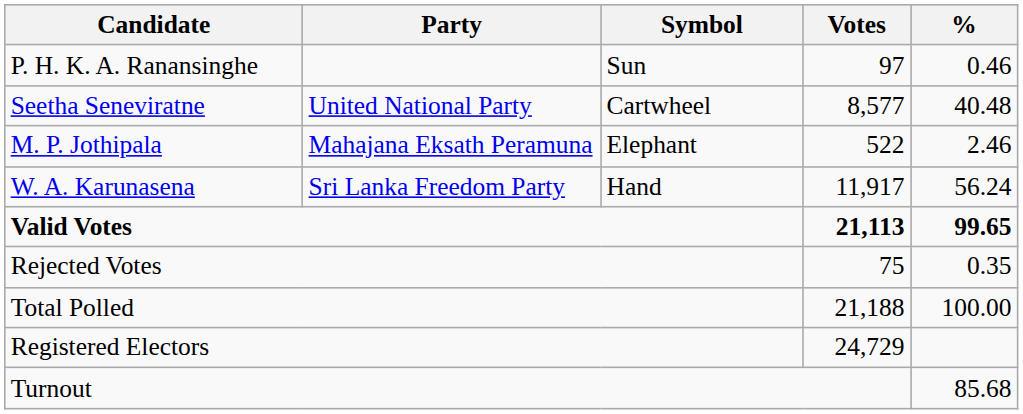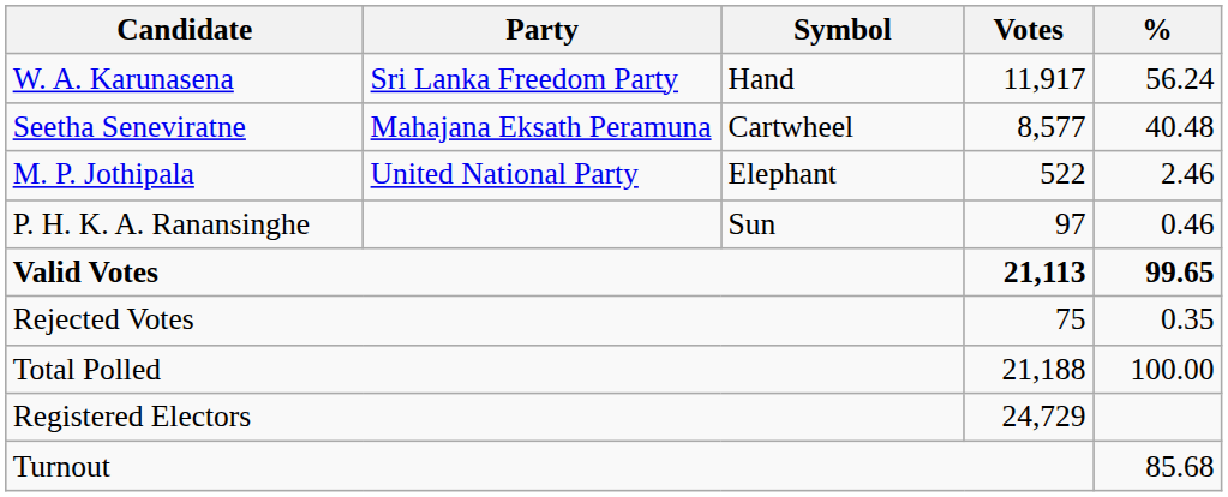rows swapped: W. A. Karunasena <-> P. H. K. A. Ranansinghe
Seetha Seneviratne | Party: United National Party -> Mahajana Eksath Peramuna
M. P. Jothipala | Party: Mahajana Eksath Peramuna -> United National Party
